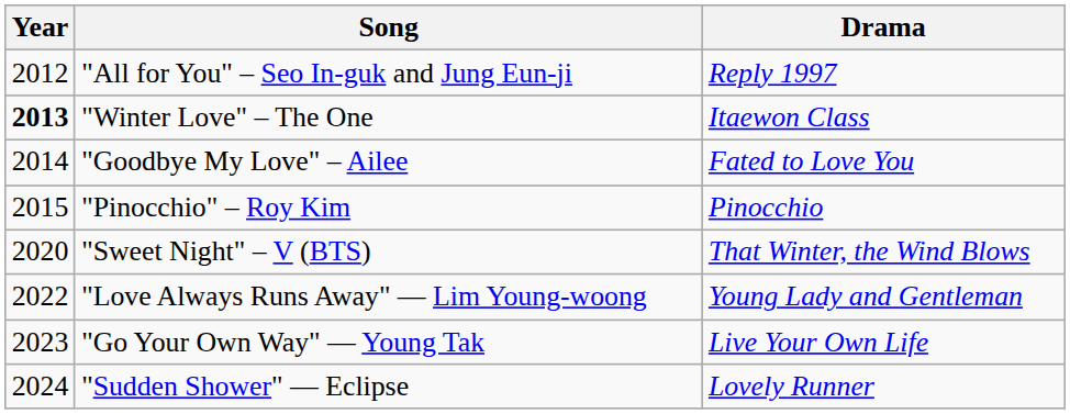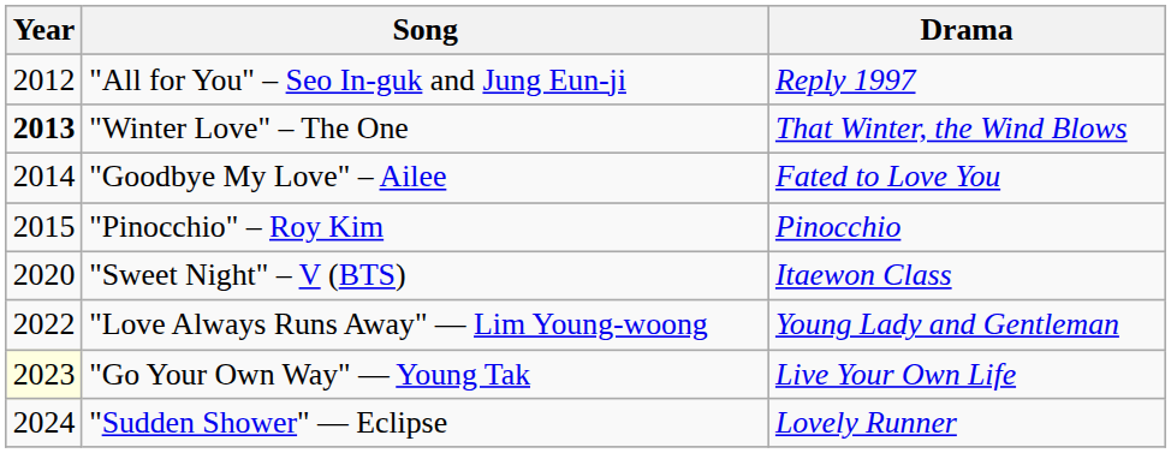"Winter Love" – The One | Drama: Itaewon Class -> That Winter, the Wind Blows
"Sweet Night" – V (BTS) | Drama: That Winter, the Wind Blows -> Itaewon Class
"Go Your Own Way" — Young Tak | Year: no background -> lightyellow background
